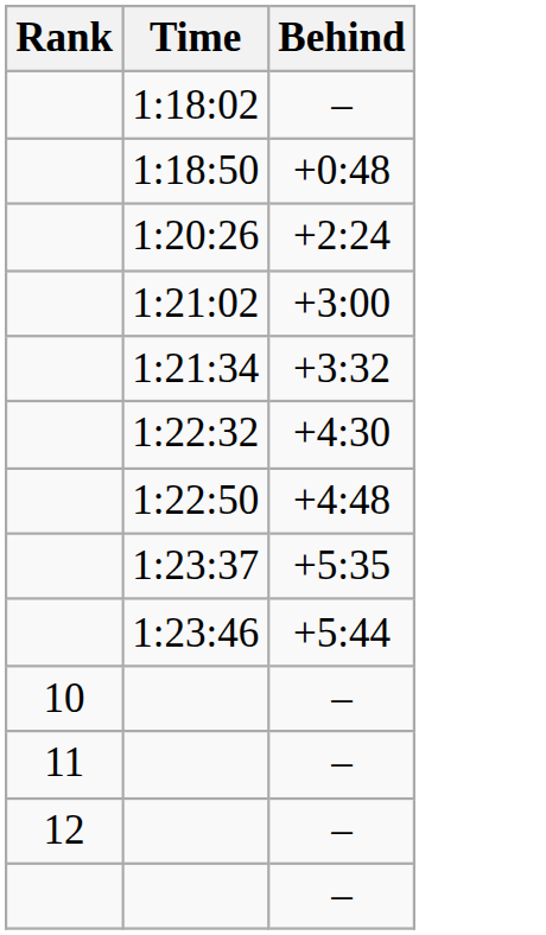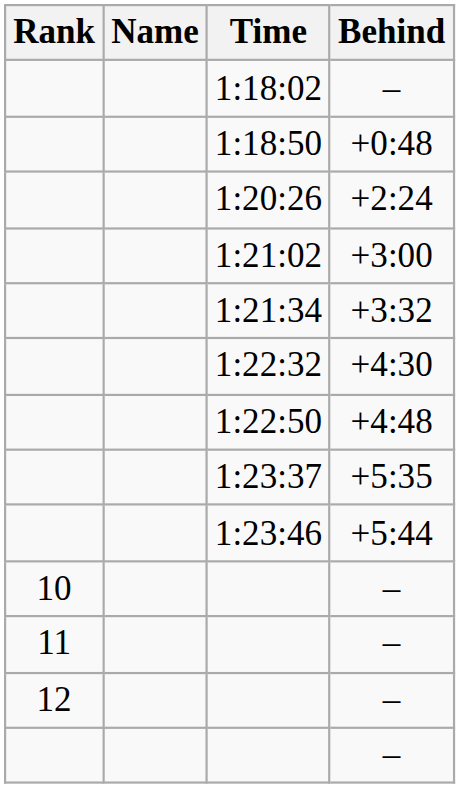+ column: Name
